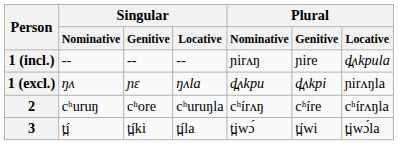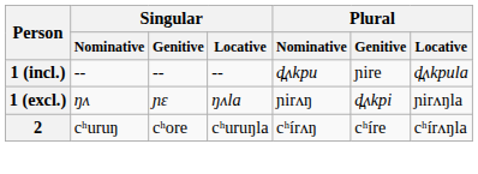1 (incl.) | Plural / Nominative: ɲirʌŋ -> d̪ʌkpu
1 (excl.) | Plural / Nominative: d̪ʌkpu -> ɲirʌŋ
- row: 3 | t̪í | t̪íki | t̪íla | t̪iwɔ́ | t̪íwi | t̪iwɔ́la
